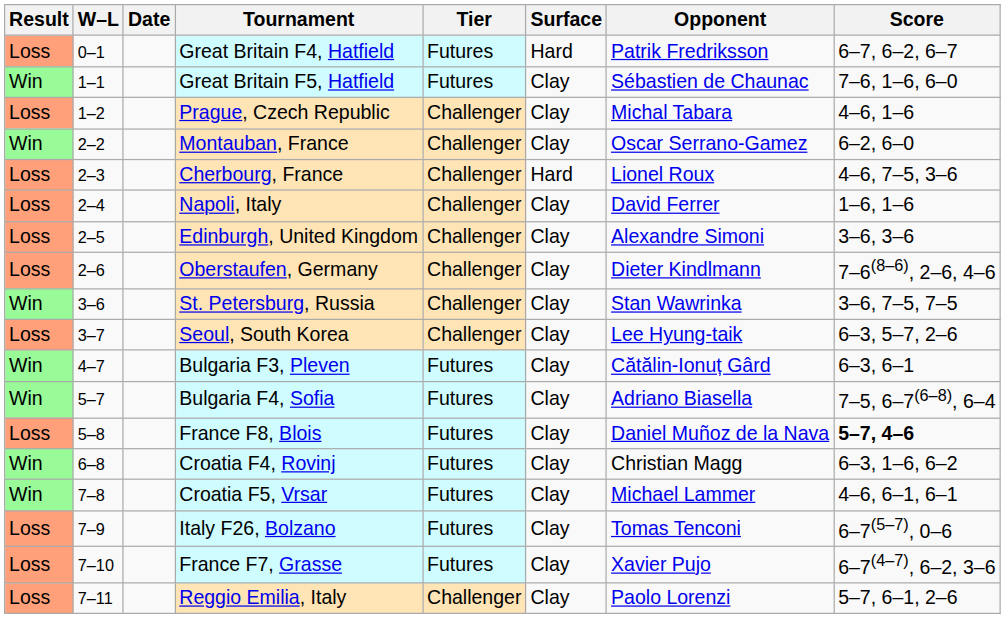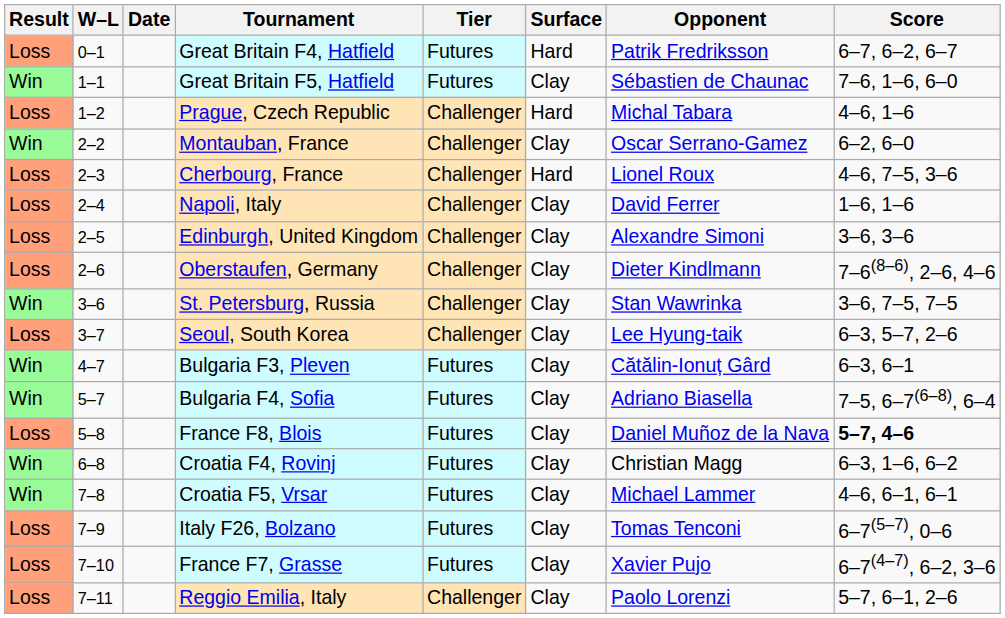Prague, Czech Republic | Surface: Clay -> Hard
